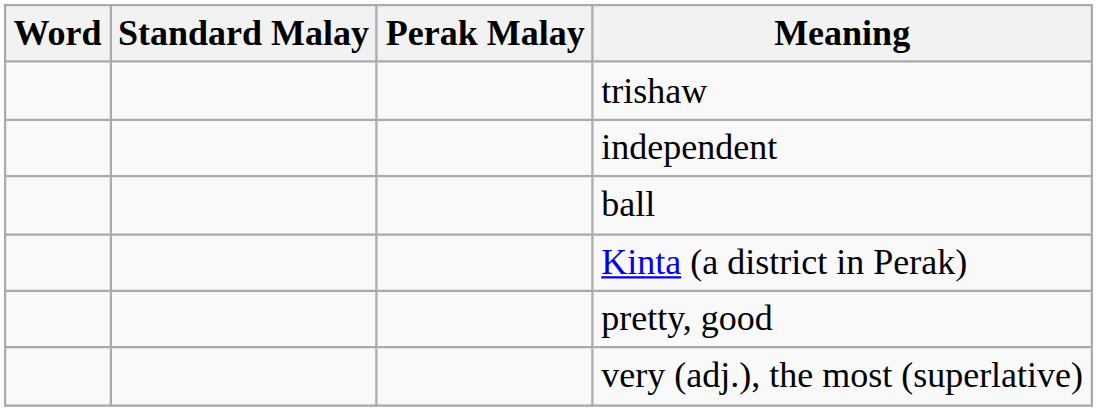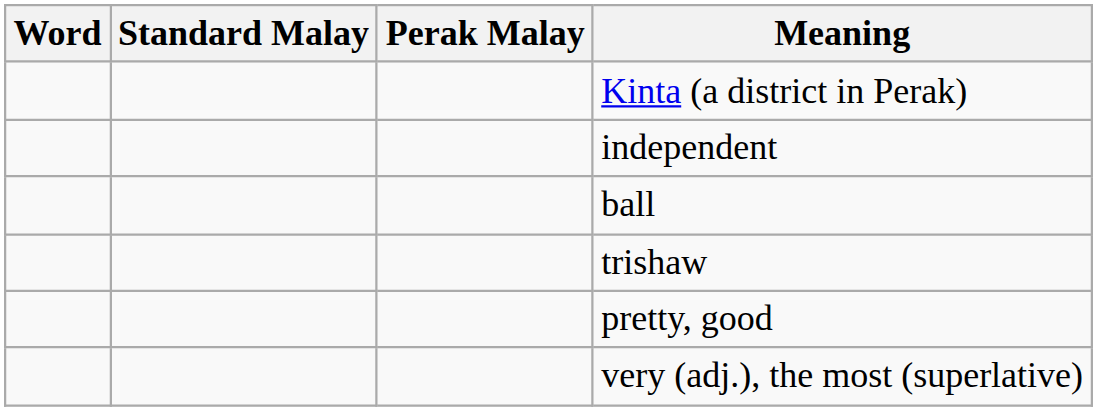rows swapped: Kinta (a district in Perak) <-> trishaw
